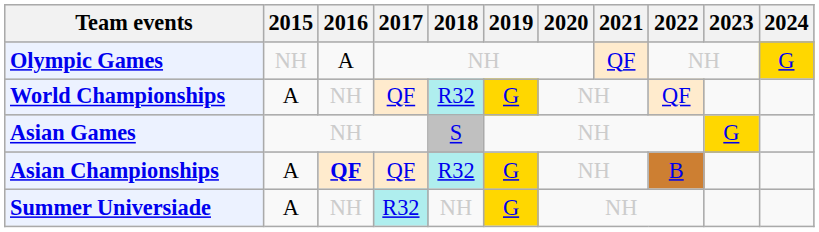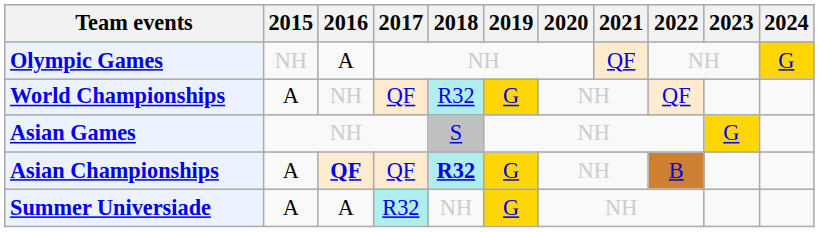Asian Championships | 2018: normal -> bold
Summer Universiade | 2016: NH -> A
